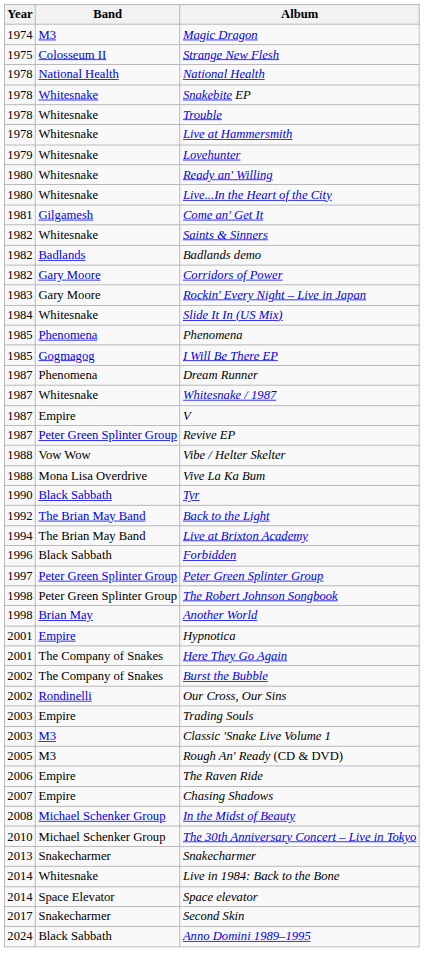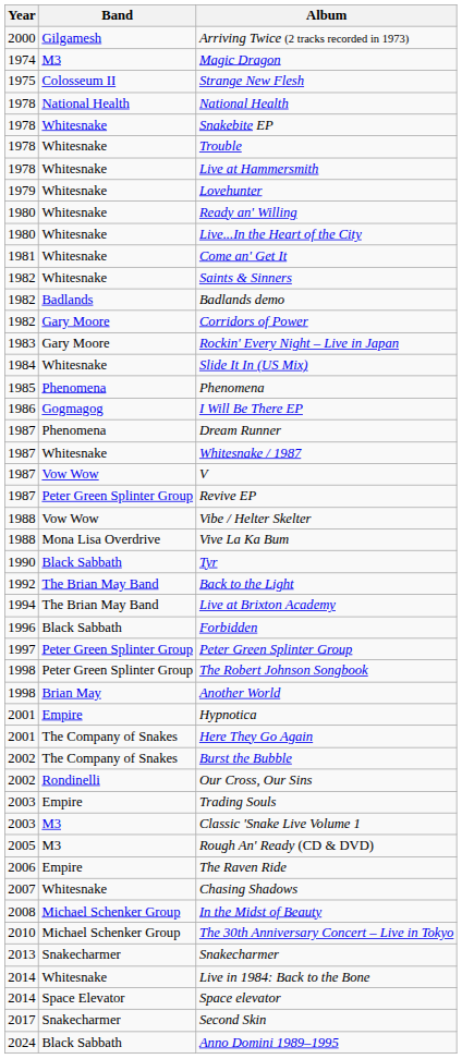+ row: 2000 | Gilgamesh | Arriving Twice (2 tracks recorded in 1973)
Come an' Get It | Band: Gilgamesh -> Whitesnake
I Will Be There EP | Year: 1985 -> 1986
V | Band: Empire -> Vow Wow
Chasing Shadows | Band: Empire -> Whitesnake
